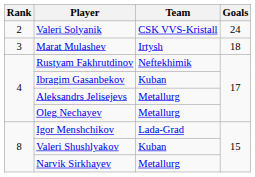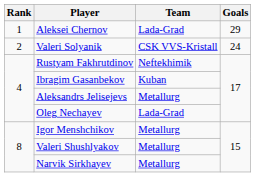+ row: 1 | Aleksei Chernov | Lada-Grad | 29
- row: 3 | Marat Mulashev | Irtysh | 18
Oleg Nechayev | Team: Metallurg -> Lada-Grad
Igor Menshchikov | Team: Lada-Grad -> Metallurg
Valeri Shushlyakov | Team: Kuban -> Metallurg
